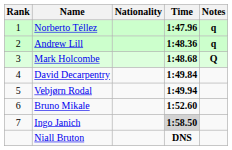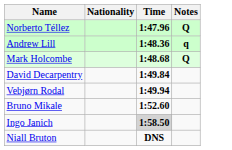- column: Rank | 1 | 2 | 3 | 4 | 5 | 6 | 7
Norberto Téllez | Notes: q -> Q
